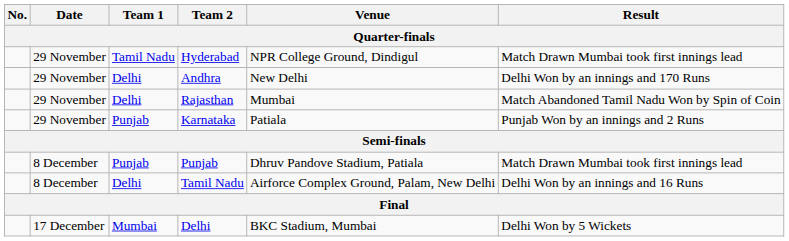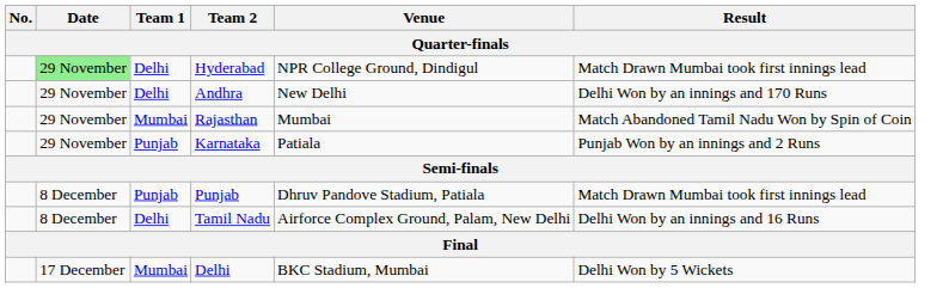Hyderabad | Date: no background -> lightgreen background
Hyderabad | Team 1: Tamil Nadu -> Delhi
Rajasthan | Team 1: Delhi -> Mumbai
